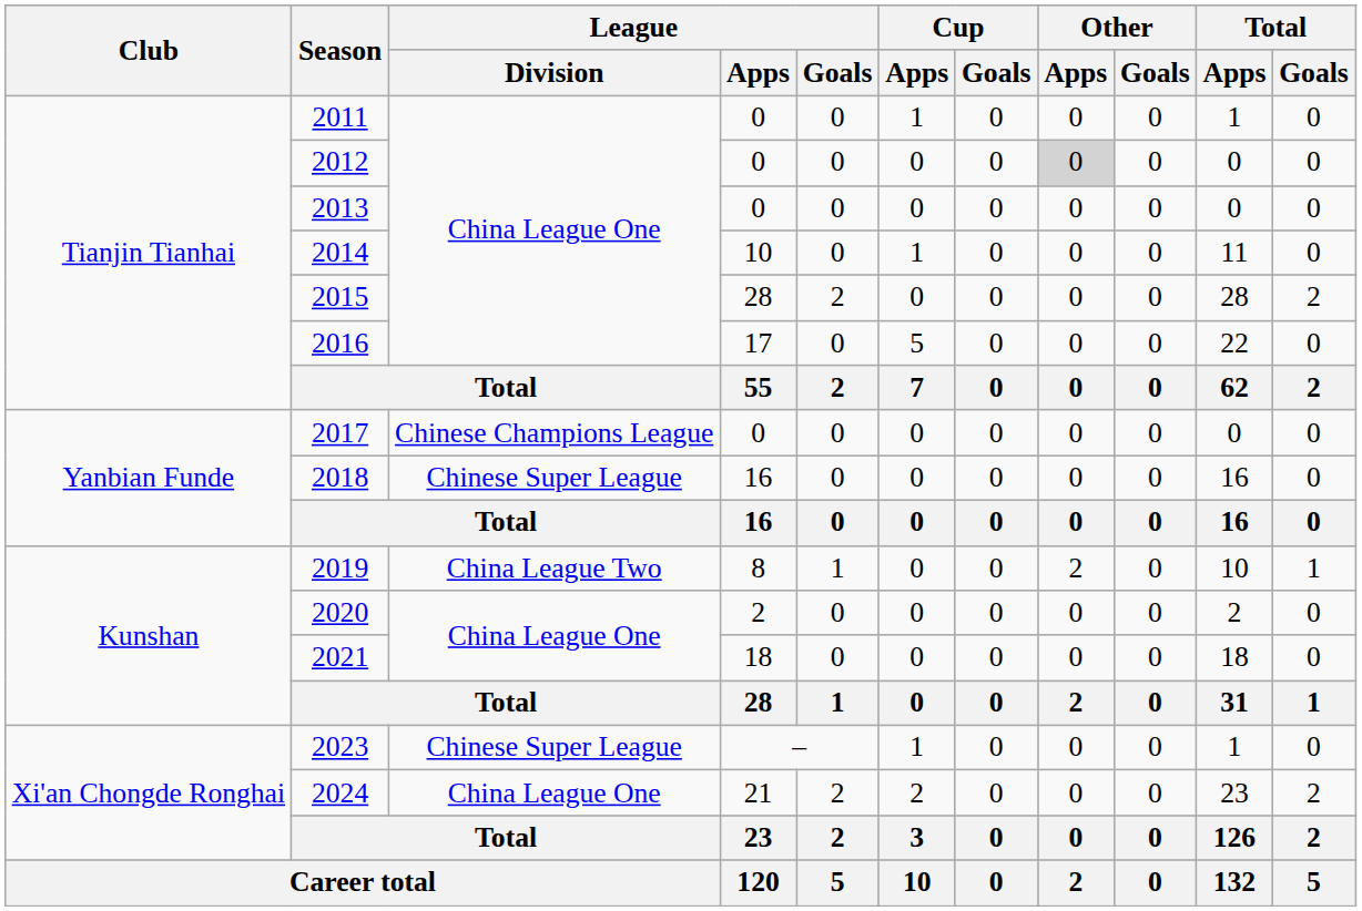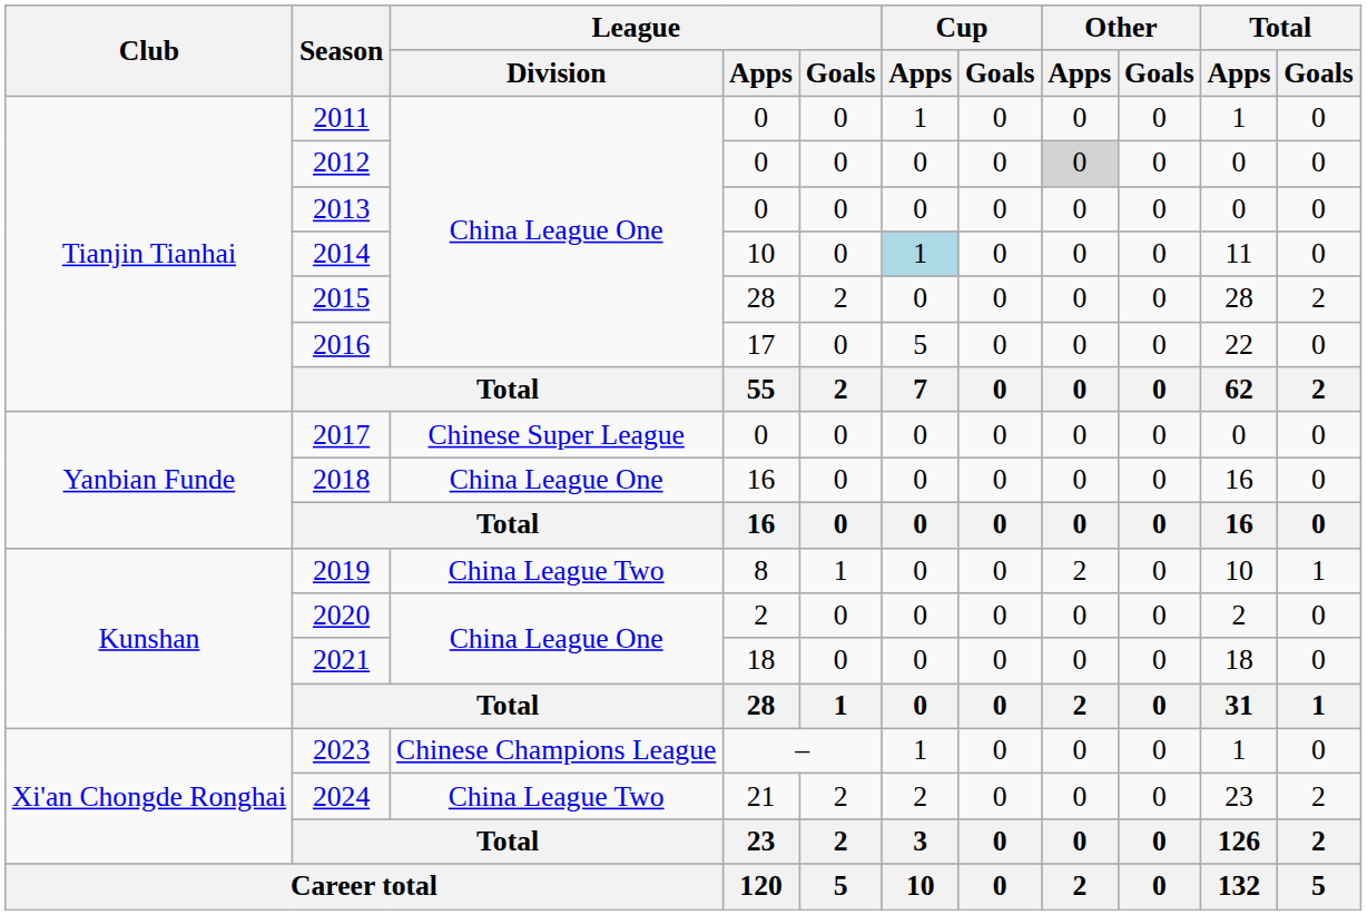2014 | Cup / Apps: no background -> lightblue background
2017 | League / Division: Chinese Champions League -> Chinese Super League
2018 | League / Division: Chinese Super League -> China League One
2023 | League / Division: Chinese Super League -> Chinese Champions League
2024 | League / Division: China League One -> China League Two
